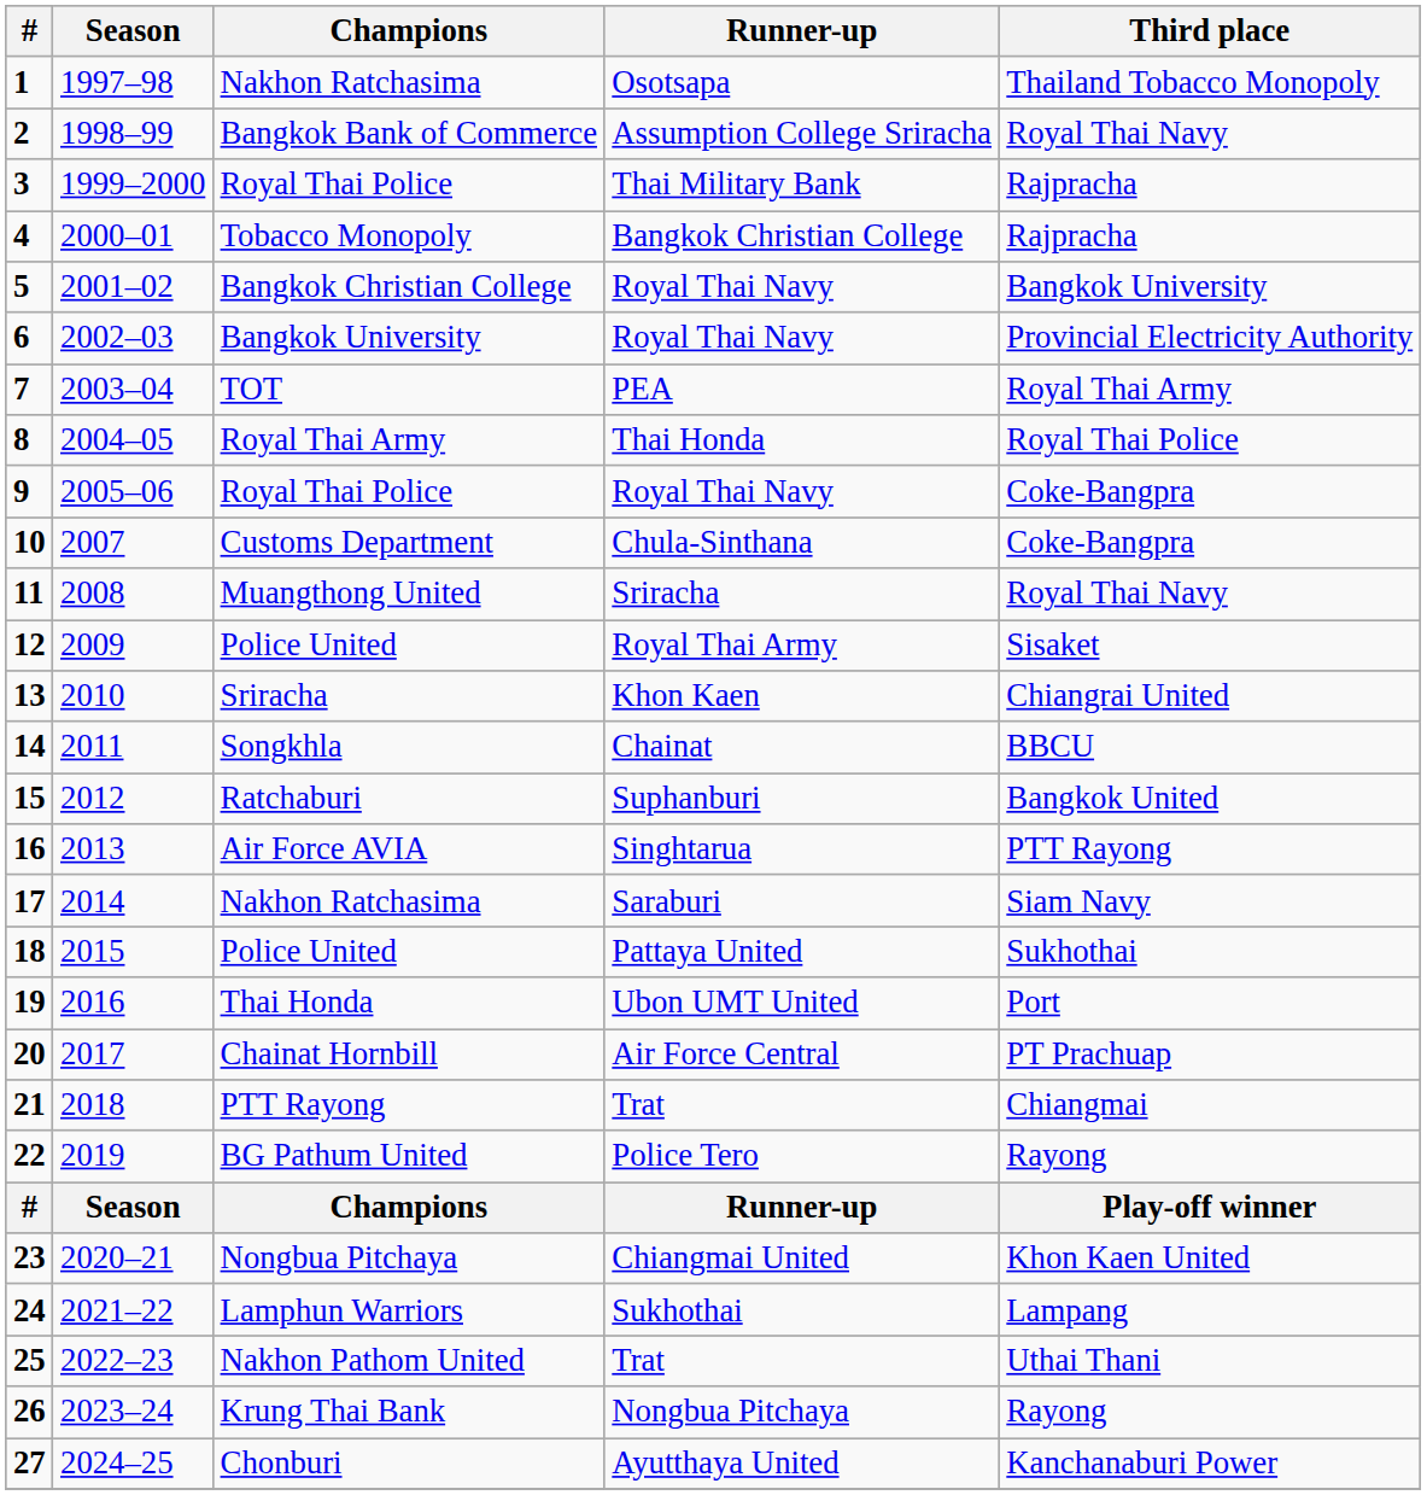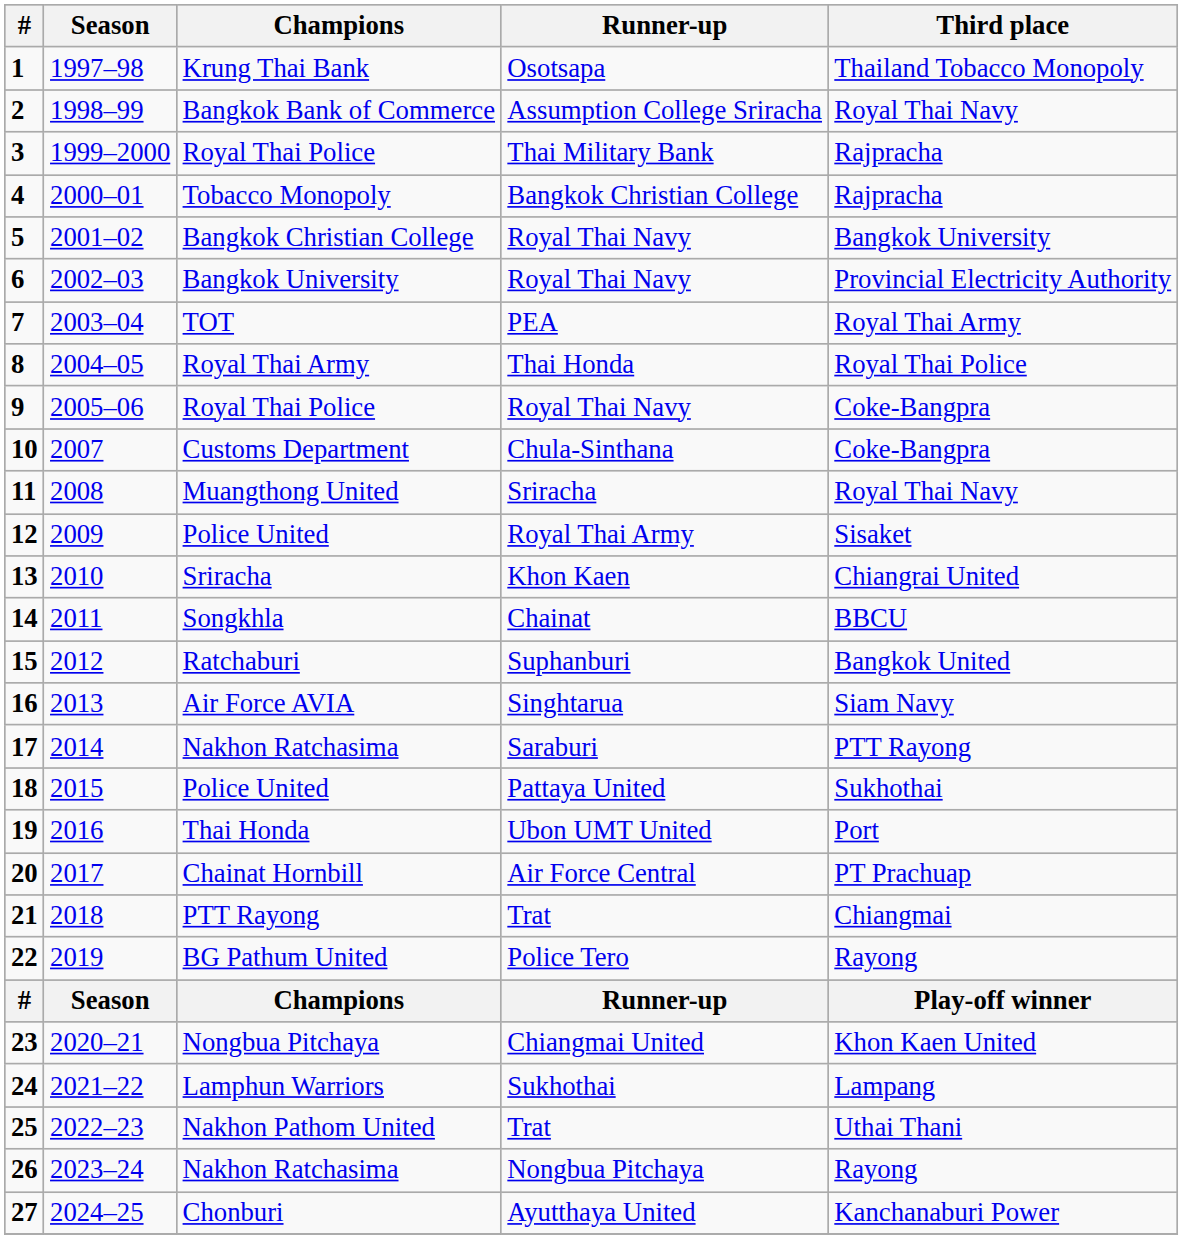1 | Champions: Nakhon Ratchasima -> Krung Thai Bank
16 | Third place: PTT Rayong -> Siam Navy
17 | Third place: Siam Navy -> PTT Rayong
26 | Champions: Krung Thai Bank -> Nakhon Ratchasima
